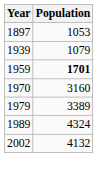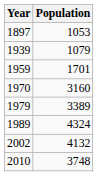1959 | Population: bold -> normal
+ row: 2010 | 3748
